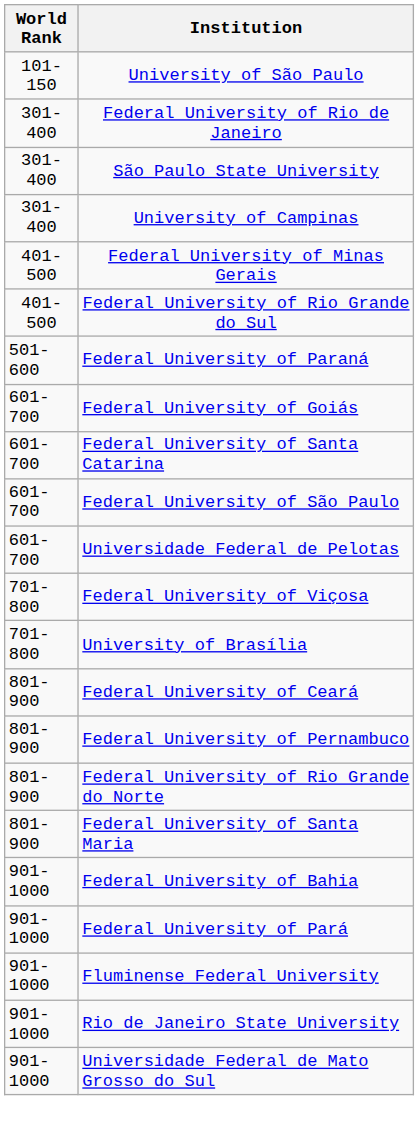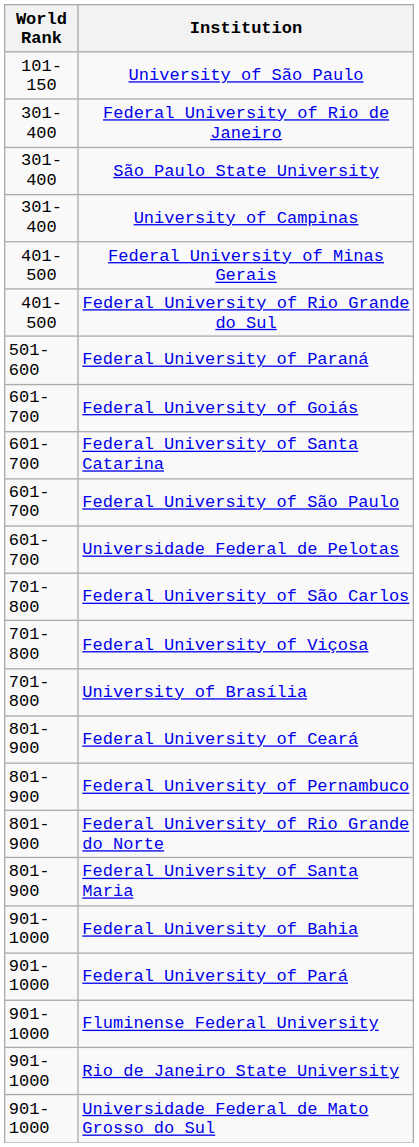+ row: 701-800 | Federal University of São Carlos
